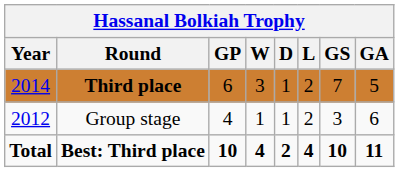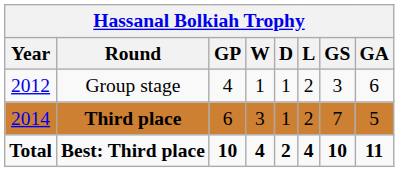rows swapped: Group stage <-> Third place
